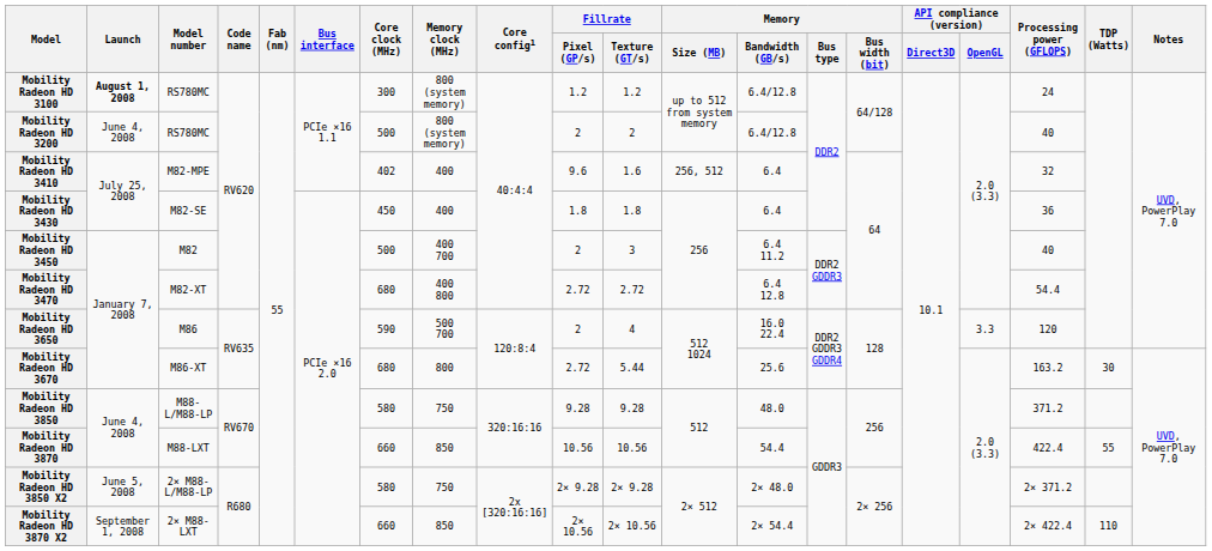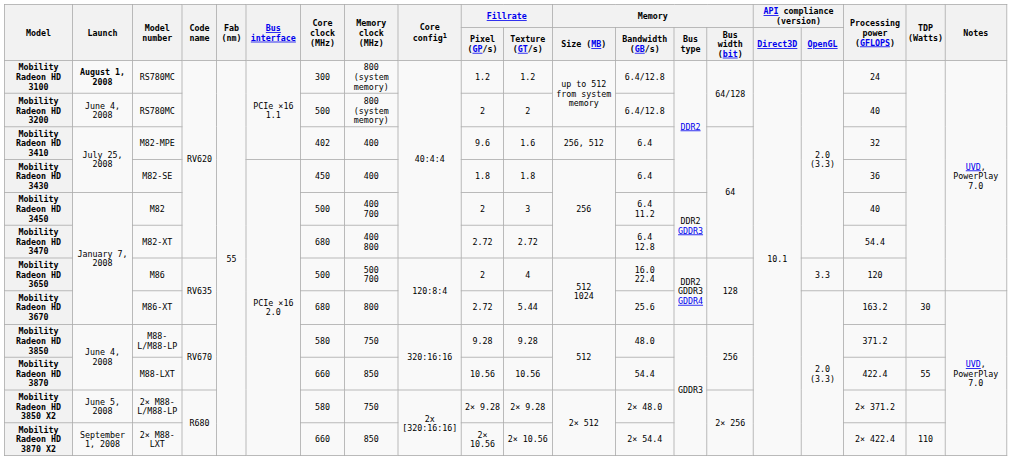Mobility Radeon HD 3650 | Core clock (MHz): 590 -> 500
